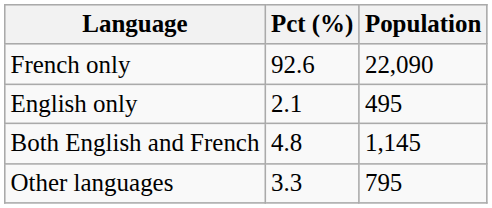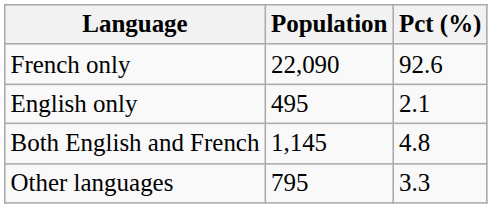columns swapped: Population <-> Pct (%)
